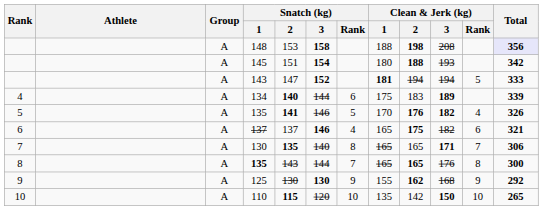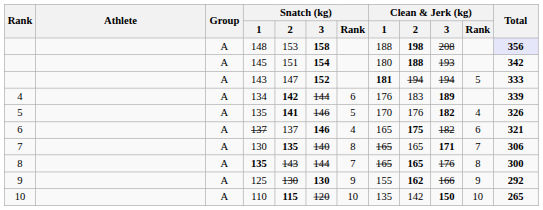134 | Snatch (kg) / 2: 140 -> 142
134 | Clean & Jerk (kg) / 1: 175 -> 176
5 / 135 | Clean & Jerk (kg) / 2: bold -> normal
125 | Clean & Jerk (kg) / 3: 168 -> 166
